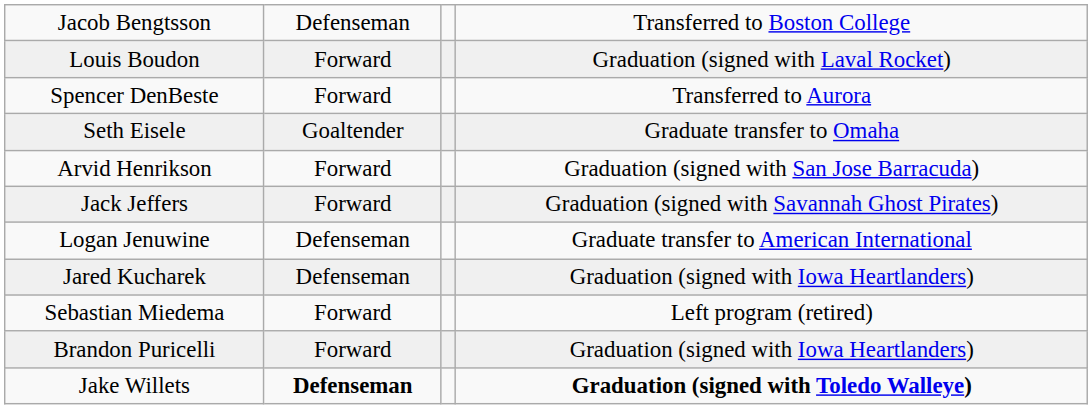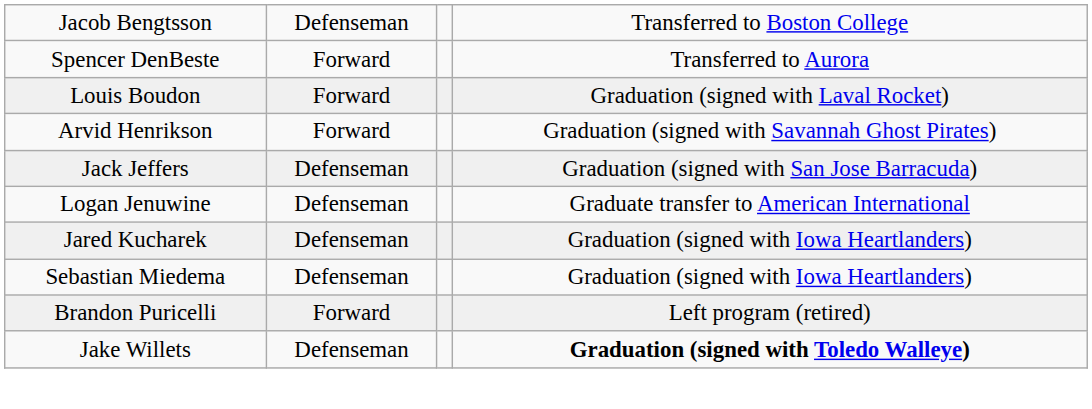rows swapped: Louis Boudon <-> Spencer DenBeste
- row: Seth Eisele | Goaltender | Graduate transfer to Omaha
Arvid Henrikson | column 4: Graduation (signed with San Jose Barracuda) -> Graduation (signed with Savannah Ghost Pirates)
Jack Jeffers | column 2: Forward -> Defenseman
Jack Jeffers | column 4: Graduation (signed with Savannah Ghost Pirates) -> Graduation (signed with San Jose Barracuda)
Sebastian Miedema | column 2: Forward -> Defenseman
Sebastian Miedema | column 4: Left program (retired) -> Graduation (signed with Iowa Heartlanders)
Brandon Puricelli | column 4: Graduation (signed with Iowa Heartlanders) -> Left program (retired)
Jake Willets | column 2: bold -> normal
